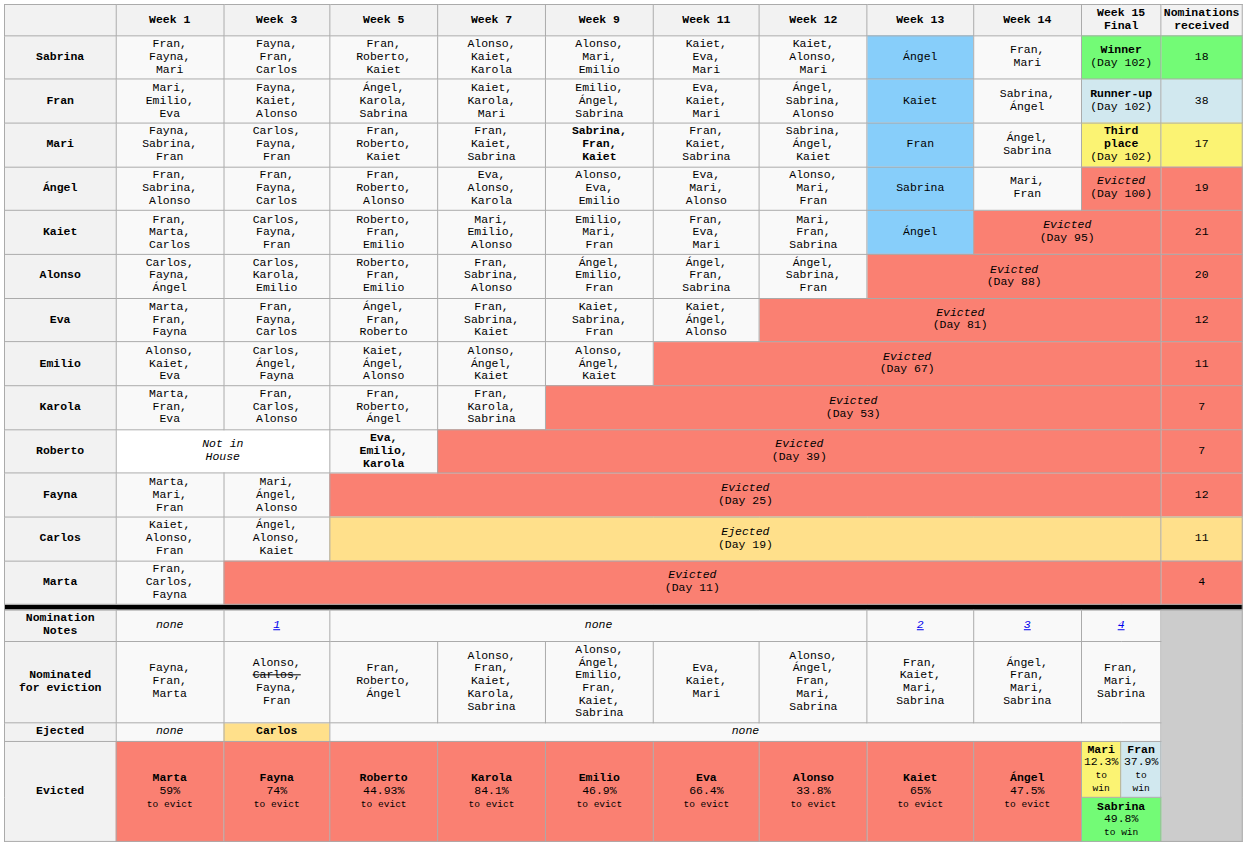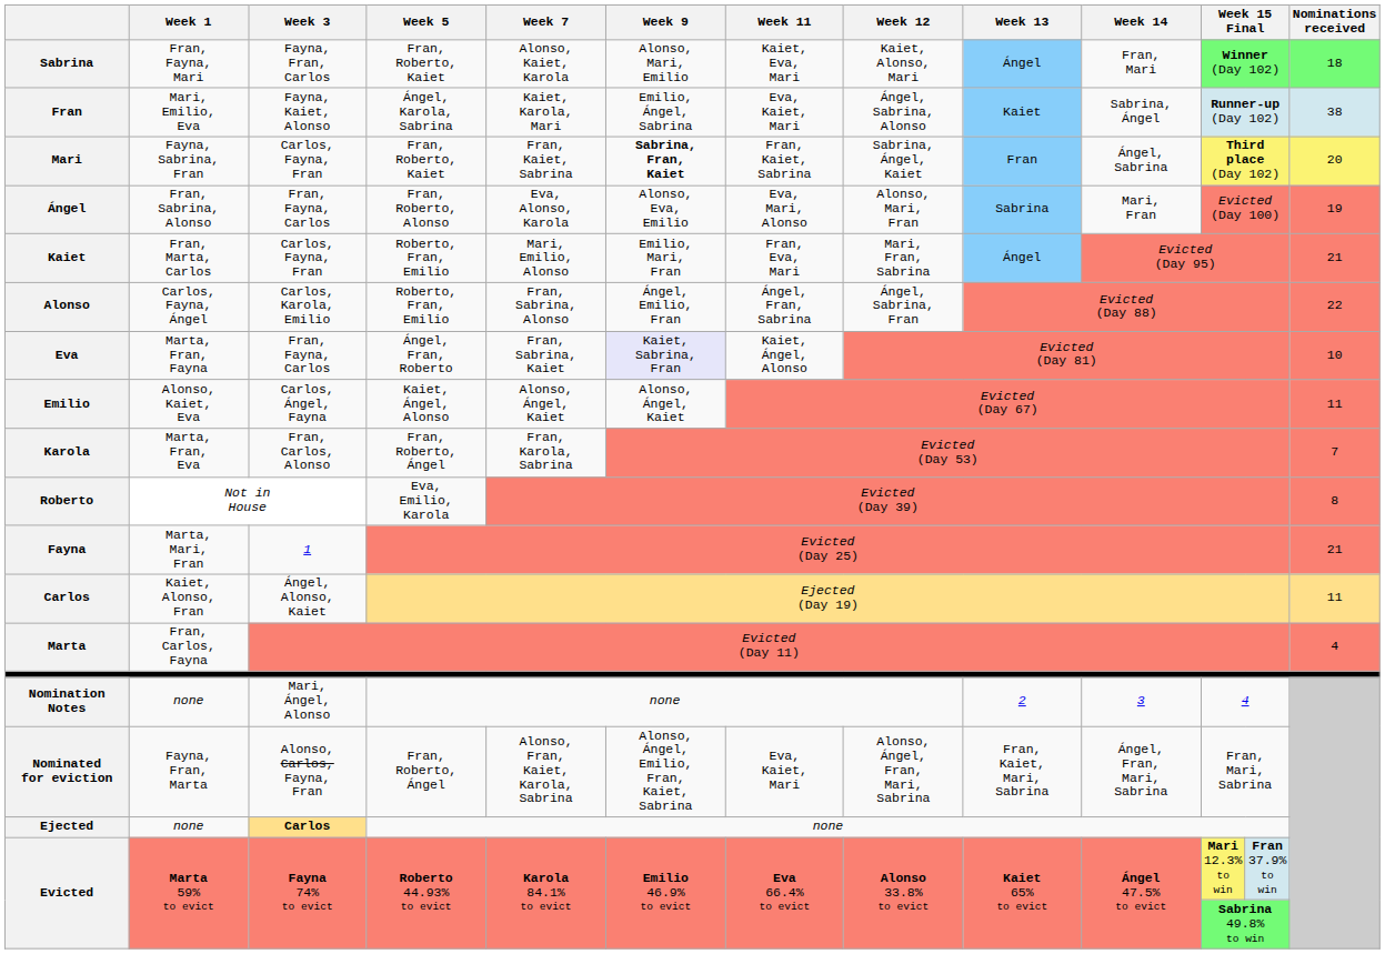Mari | Nominations received: 17 -> 20
Alonso | Nominations received: 20 -> 22
Eva | Week 9: no background -> lavender background
Eva | Nominations received: 12 -> 10
Roberto | Week 5: bold -> normal
Roberto | Nominations received: 7 -> 8
Fayna | Week 3: Mari, Ángel, Alonso -> 1
Fayna | Nominations received: 12 -> 21
Nomination Notes | Week 3: 1 -> Mari, Ángel, Alonso
